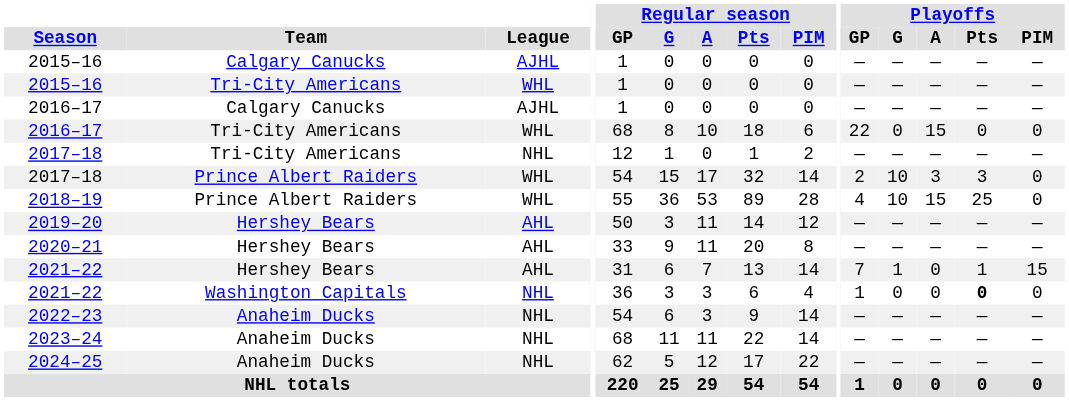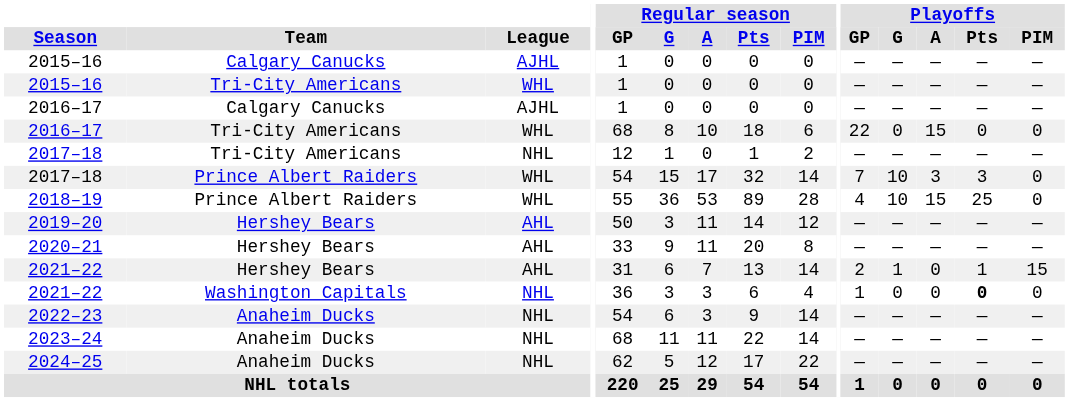2017–18 / Prince Albert Raiders | Playoffs / GP: 2 -> 7
2021–22 / Hershey Bears | Playoffs / GP: 7 -> 2
